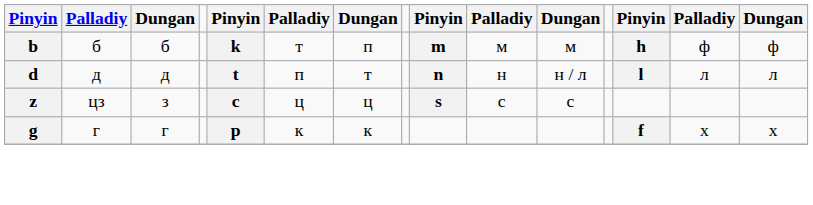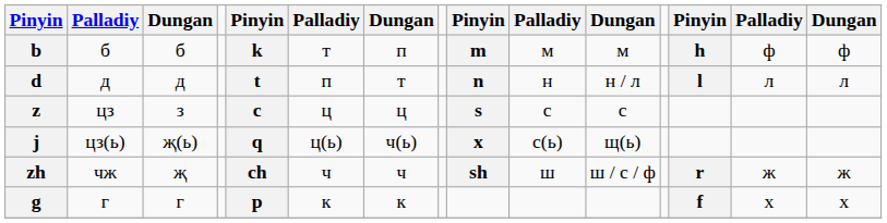+ row: j | цз(ь) | җ(ь) | q | ц(ь) | ч(ь) | x | с(ь) | щ(ь)
+ row: zh | чж | җ | ch | ч | ч | sh | ш | ш / с / ф | r | ж | ж
